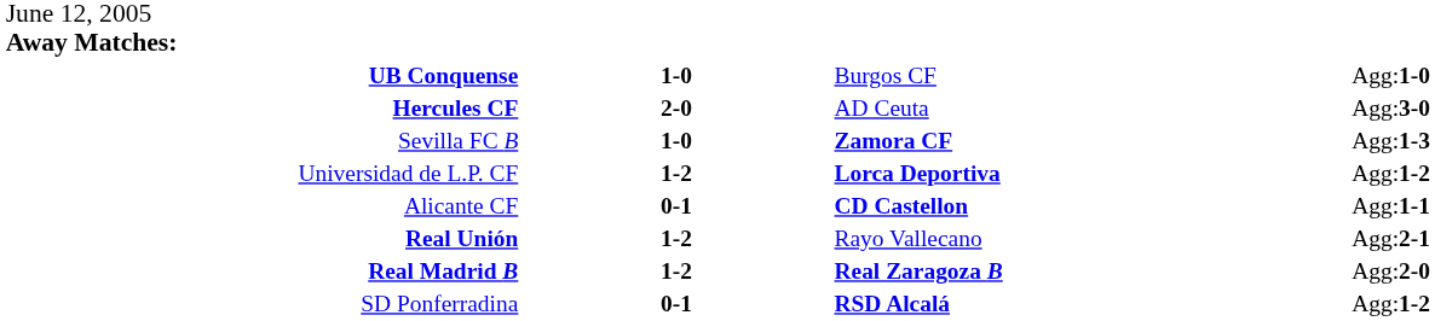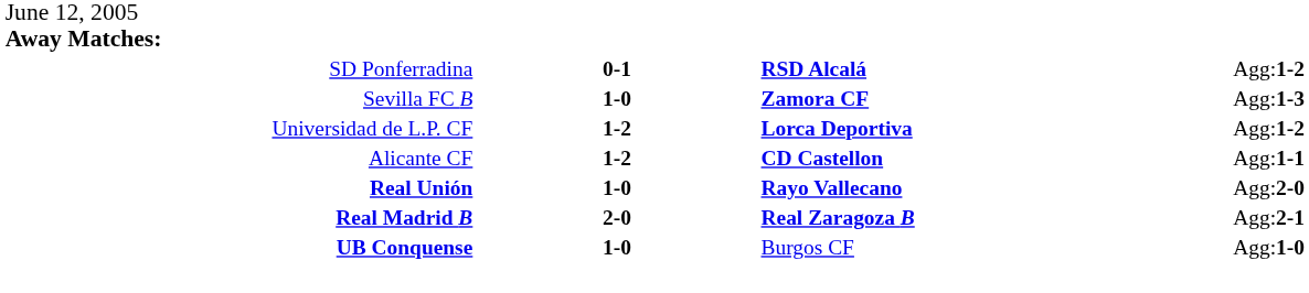rows swapped: SD Ponferradina <-> UB Conquense
- row: Hercules CF | 2-0 | AD Ceuta | Agg:3-0
Alicante CF | column 2: 0-1 -> 1-2
Real Unión | column 2: 1-2 -> 1-0
Real Unión | column 3: normal -> bold
Real Unión | column 4: Agg:2-1 -> Agg:2-0
Real Madrid B | column 2: 1-2 -> 2-0
Real Madrid B | column 4: Agg:2-0 -> Agg:2-1
